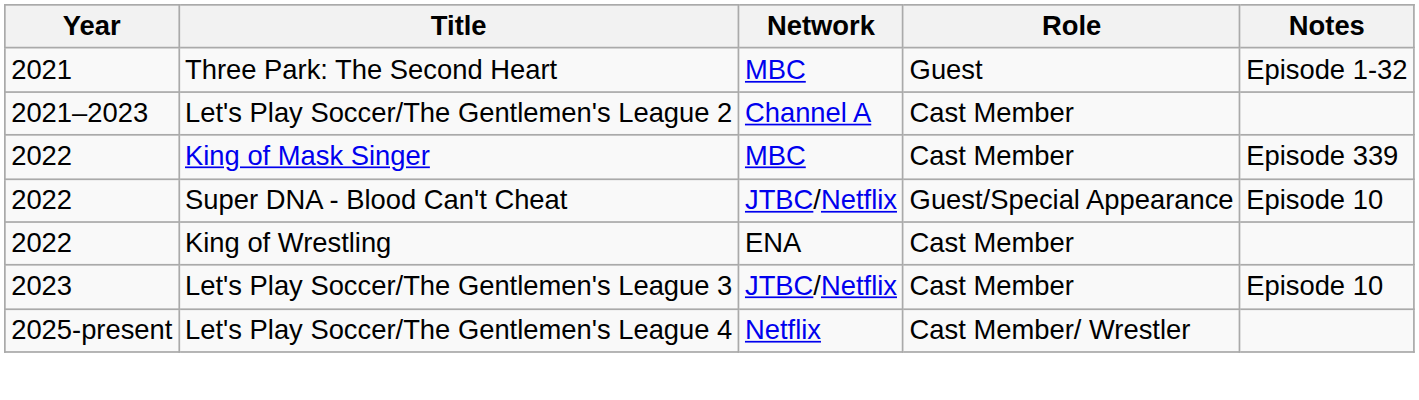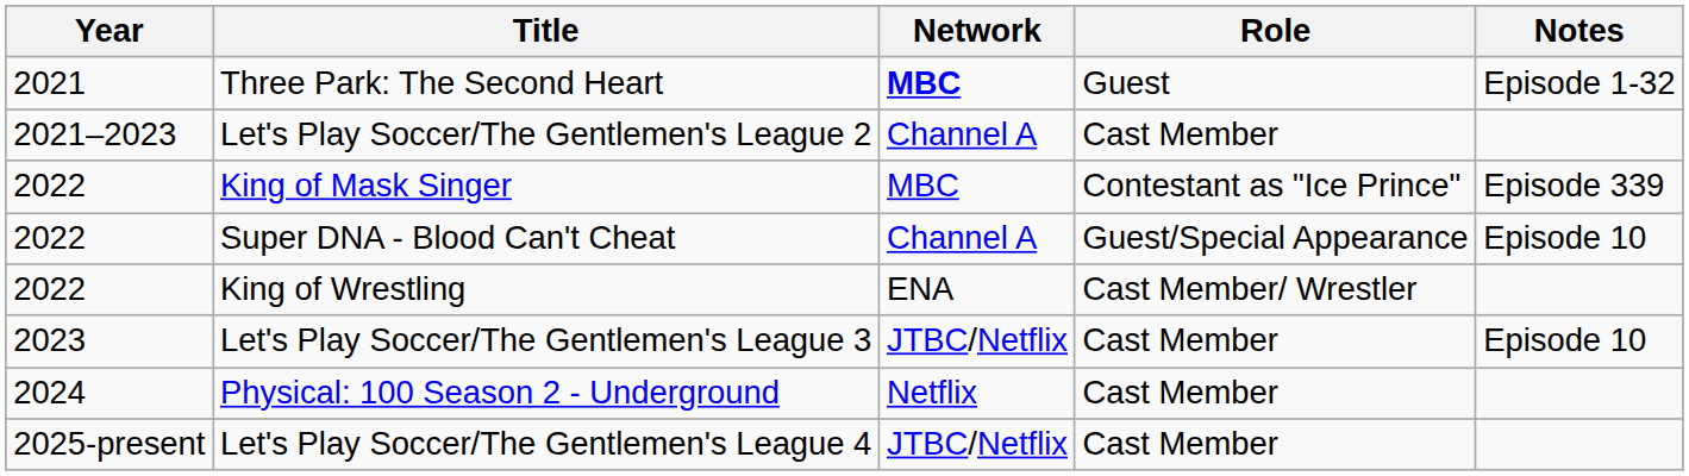Three Park: The Second Heart | Network: normal -> bold
King of Mask Singer | Role: Cast Member -> Contestant as "Ice Prince"
Super DNA - Blood Can't Cheat | Network: JTBC/Netflix -> Channel A
King of Wrestling | Role: Cast Member -> Cast Member/ Wrestler
+ row: 2024 | Physical: 100 Season 2 - Underground | Netflix | Cast Member
Let's Play Soccer/The Gentlemen's League 4 | Network: Netflix -> JTBC/Netflix
Let's Play Soccer/The Gentlemen's League 4 | Role: Cast Member/ Wrestler -> Cast Member
